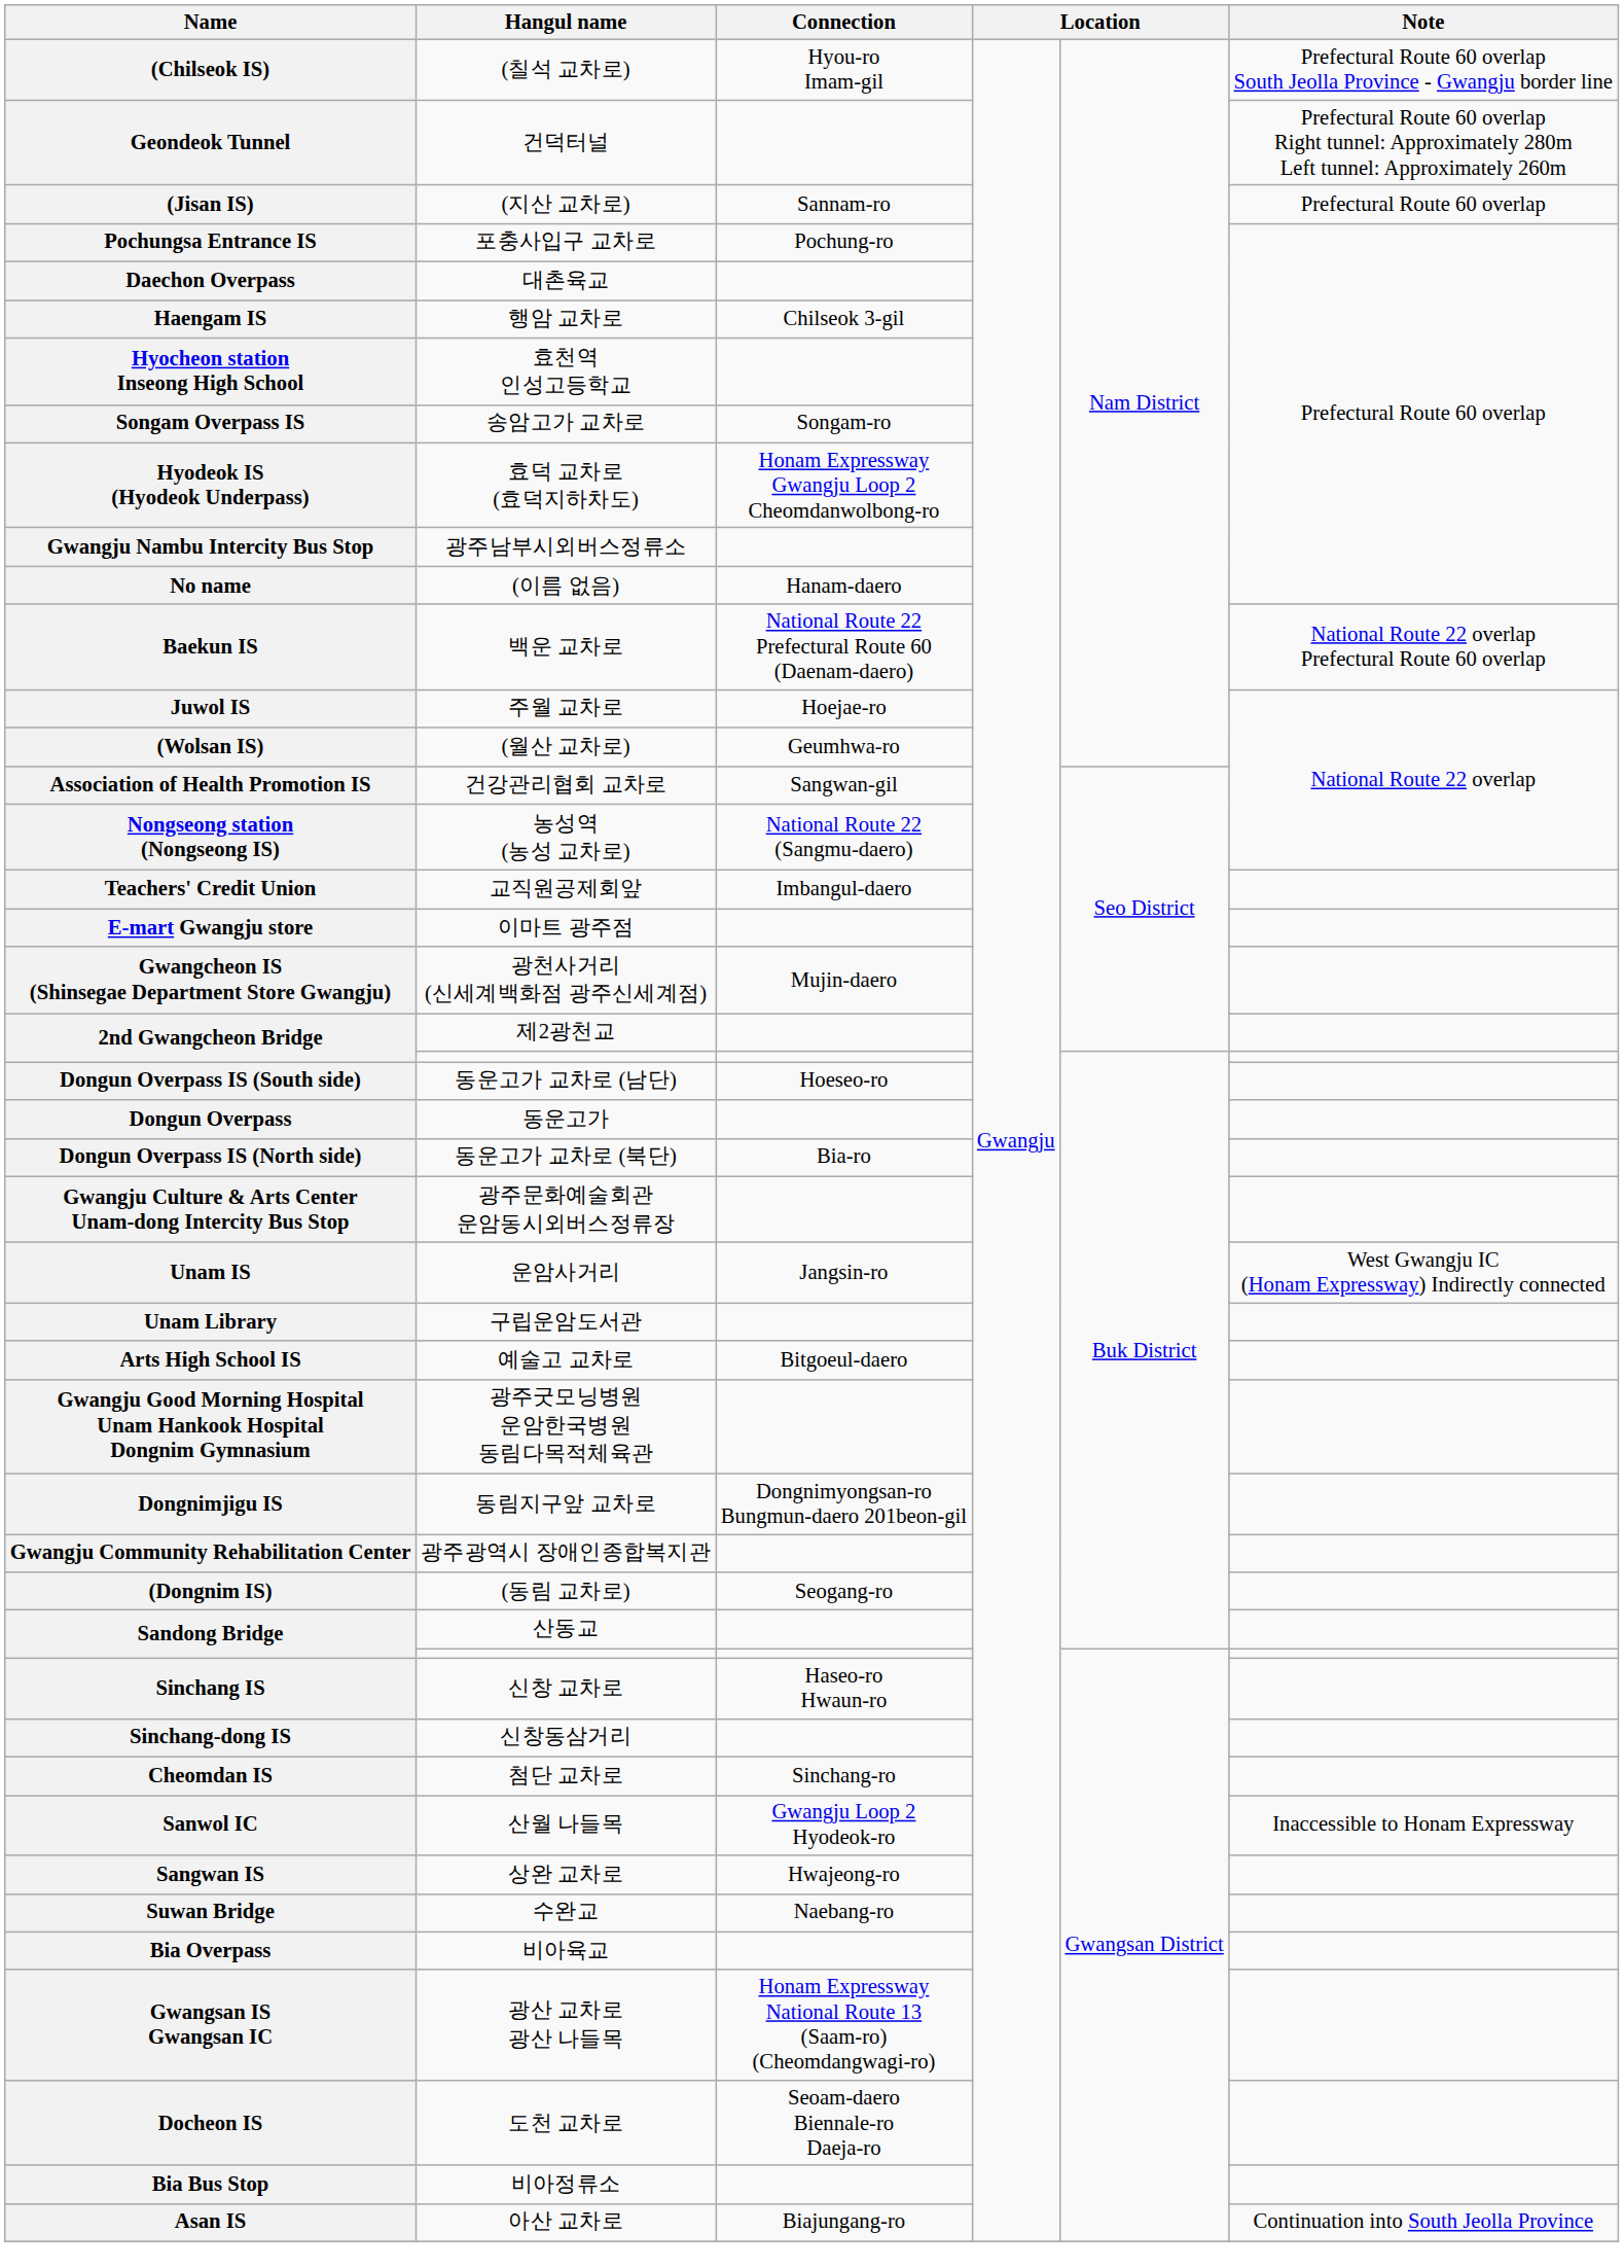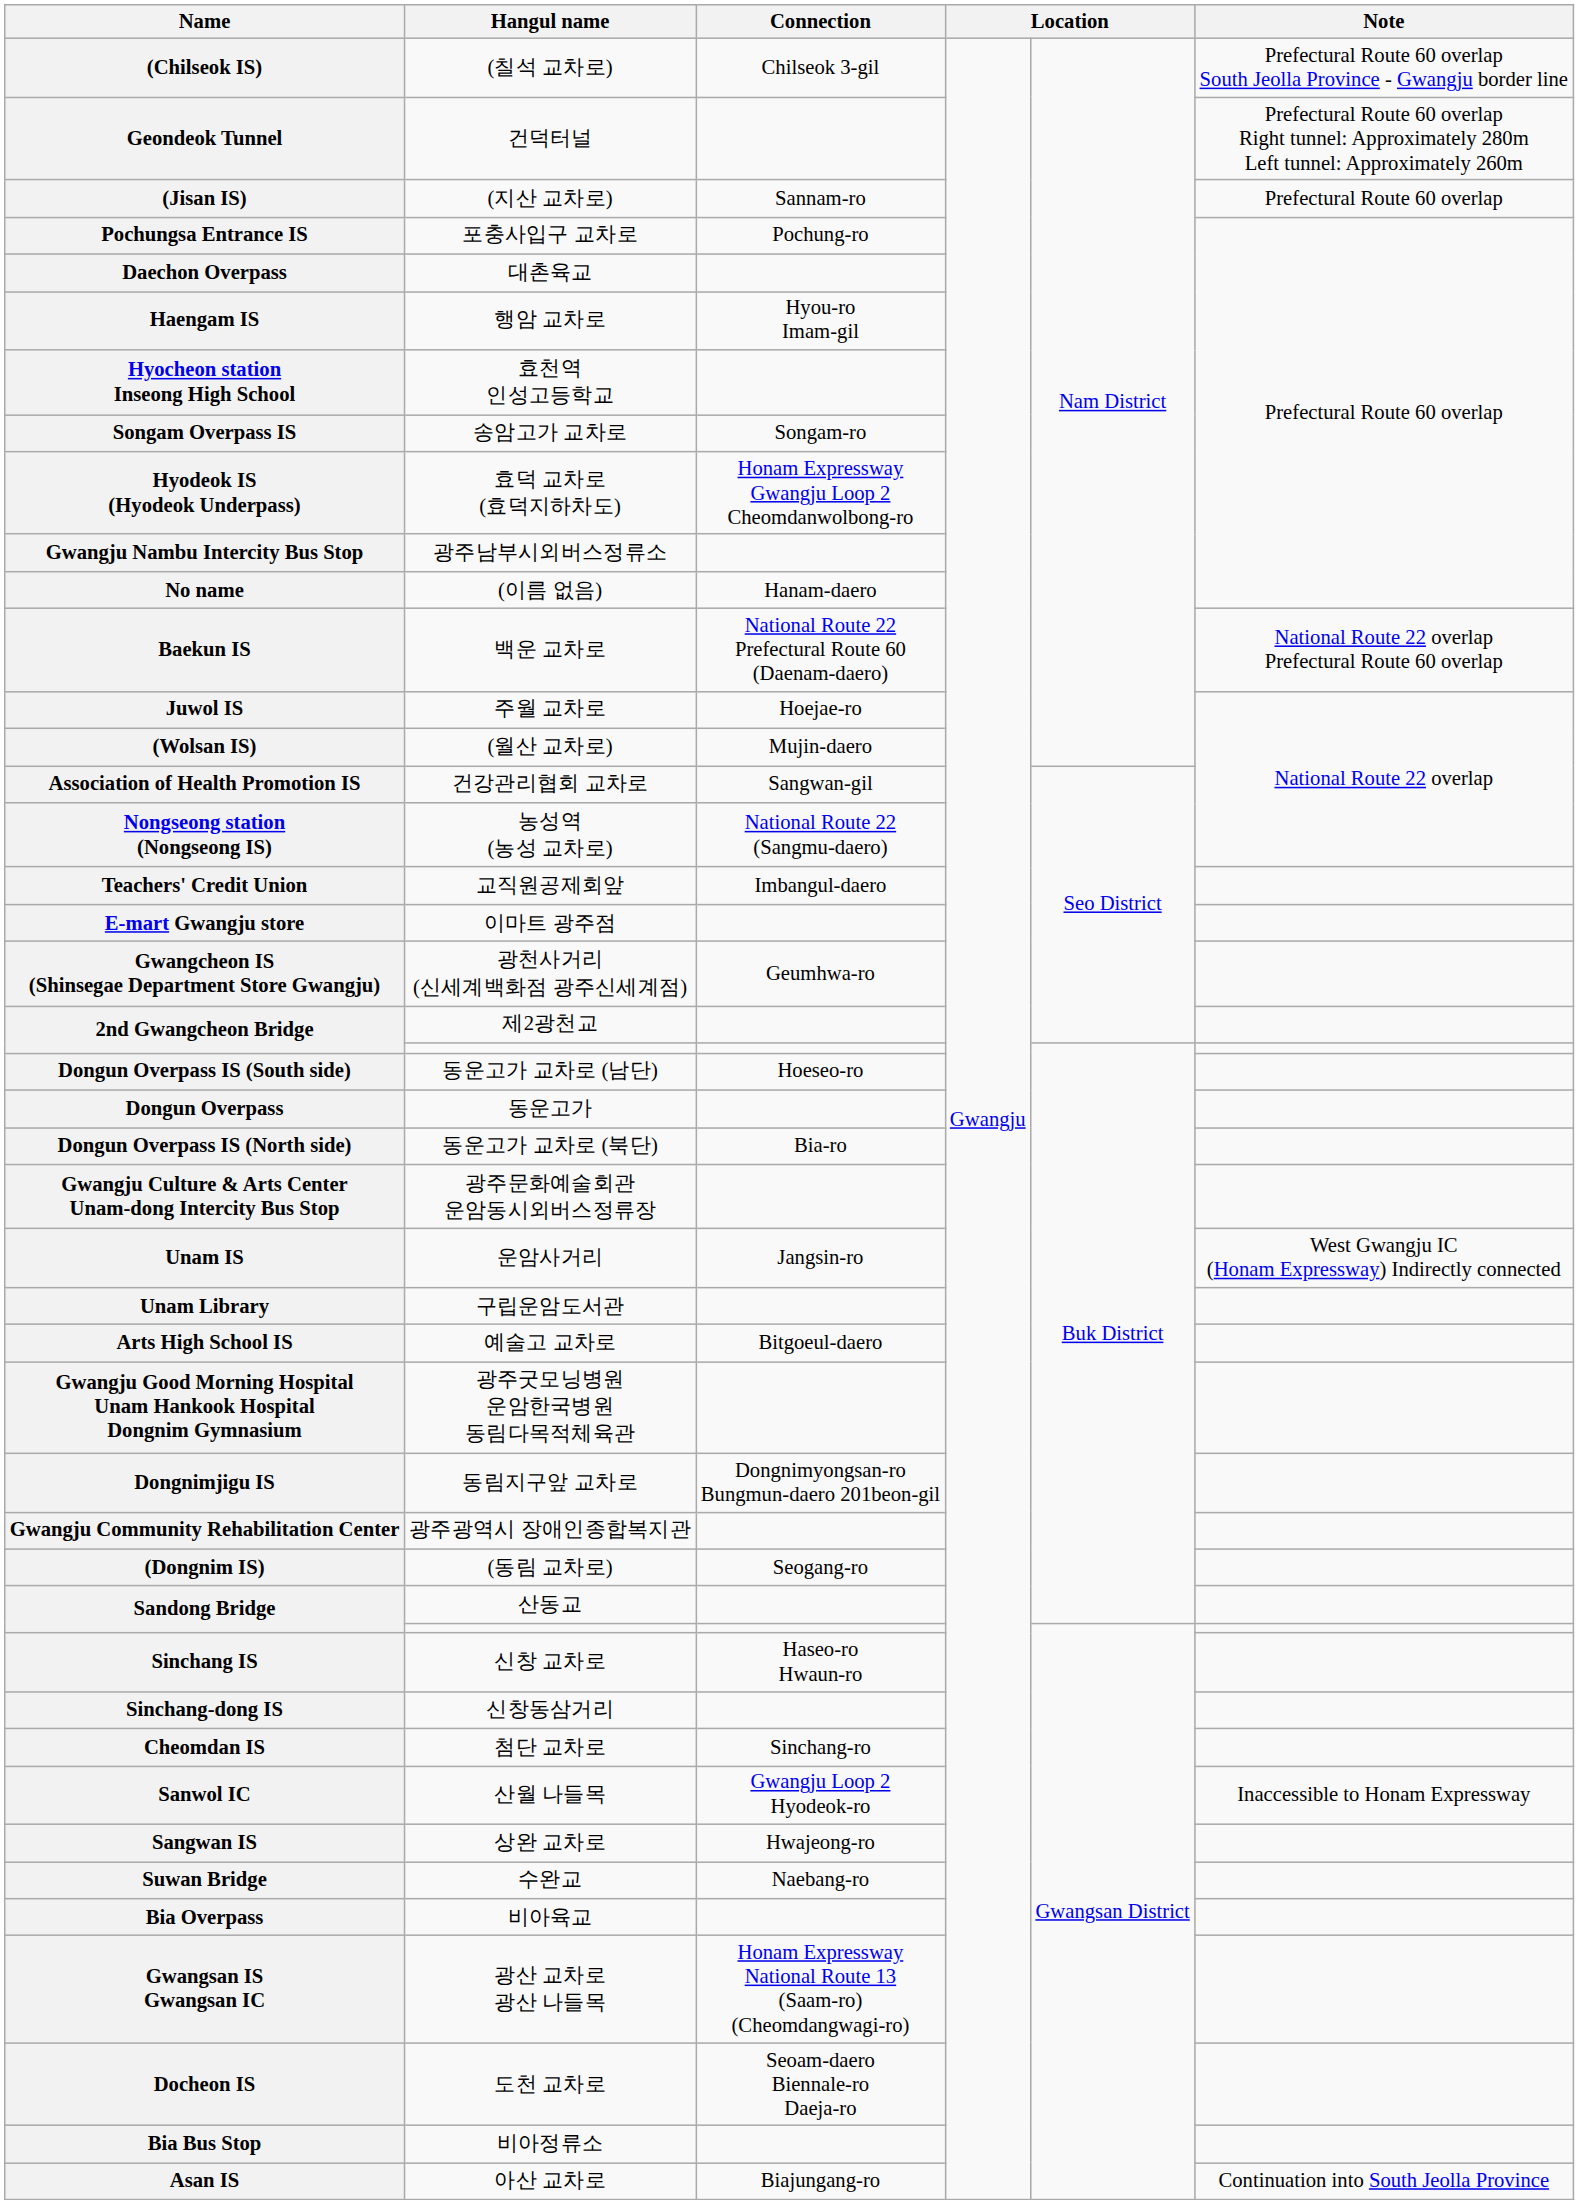(칠석 교차로) | Connection: Hyou-ro Imam-gil -> Chilseok 3-gil
행암 교차로 | Connection: Chilseok 3-gil -> Hyou-ro Imam-gil
(월산 교차로) | Connection: Geumhwa-ro -> Mujin-daero
광천사거리 (신세계백화점 광주신세계점) | Connection: Mujin-daero -> Geumhwa-ro
